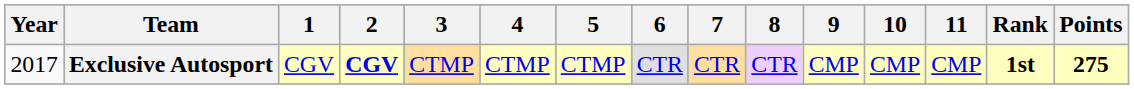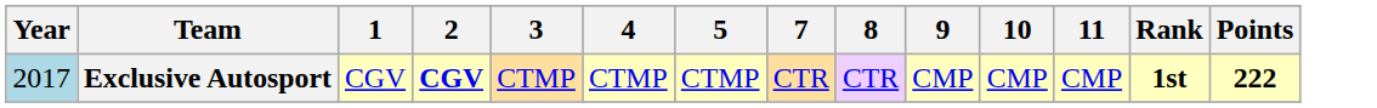- column: 6 | CTR
Exclusive Autosport | Year: no background -> lightblue background
Exclusive Autosport | Points: 275 -> 222
